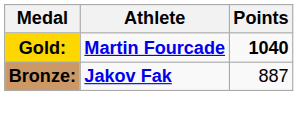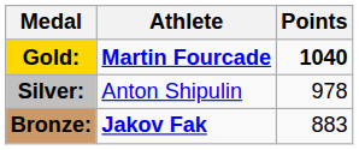+ row: Silver: | Anton Shipulin | 978
Bronze: | Points: 887 -> 883
